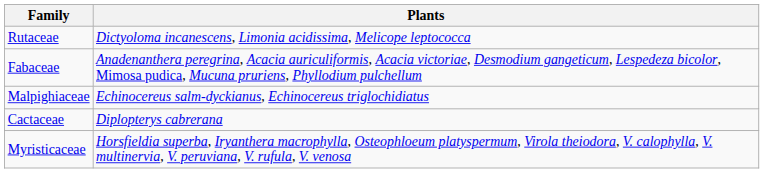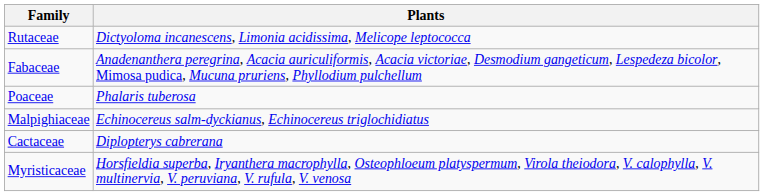+ row: Poaceae | Phalaris tuberosa
